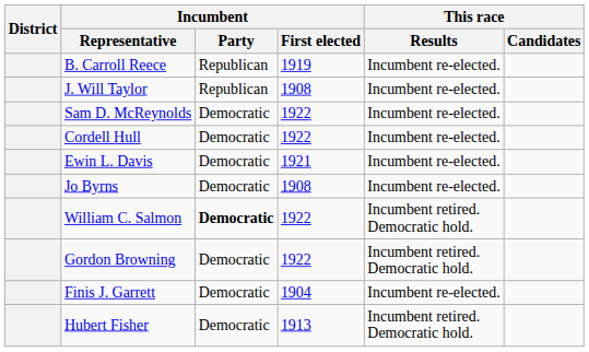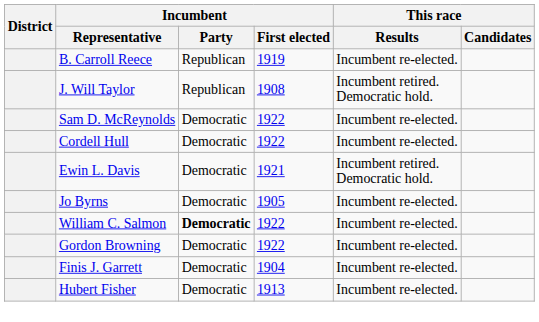J. Will Taylor | This race / Results: Incumbent re-elected. -> Incumbent retired. Democratic hold.
Ewin L. Davis | This race / Results: Incumbent re-elected. -> Incumbent retired. Democratic hold.
Jo Byrns | Incumbent / First elected: 1908 -> 1905
William C. Salmon | This race / Results: Incumbent retired. Democratic hold. -> Incumbent re-elected.
Gordon Browning | This race / Results: Incumbent retired. Democratic hold. -> Incumbent re-elected.
Hubert Fisher | This race / Results: Incumbent retired. Democratic hold. -> Incumbent re-elected.
